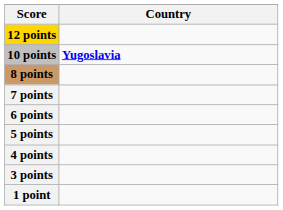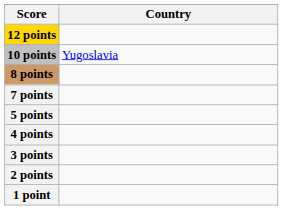10 points | Country: bold -> normal
- row: 6 points
+ row: 2 points
